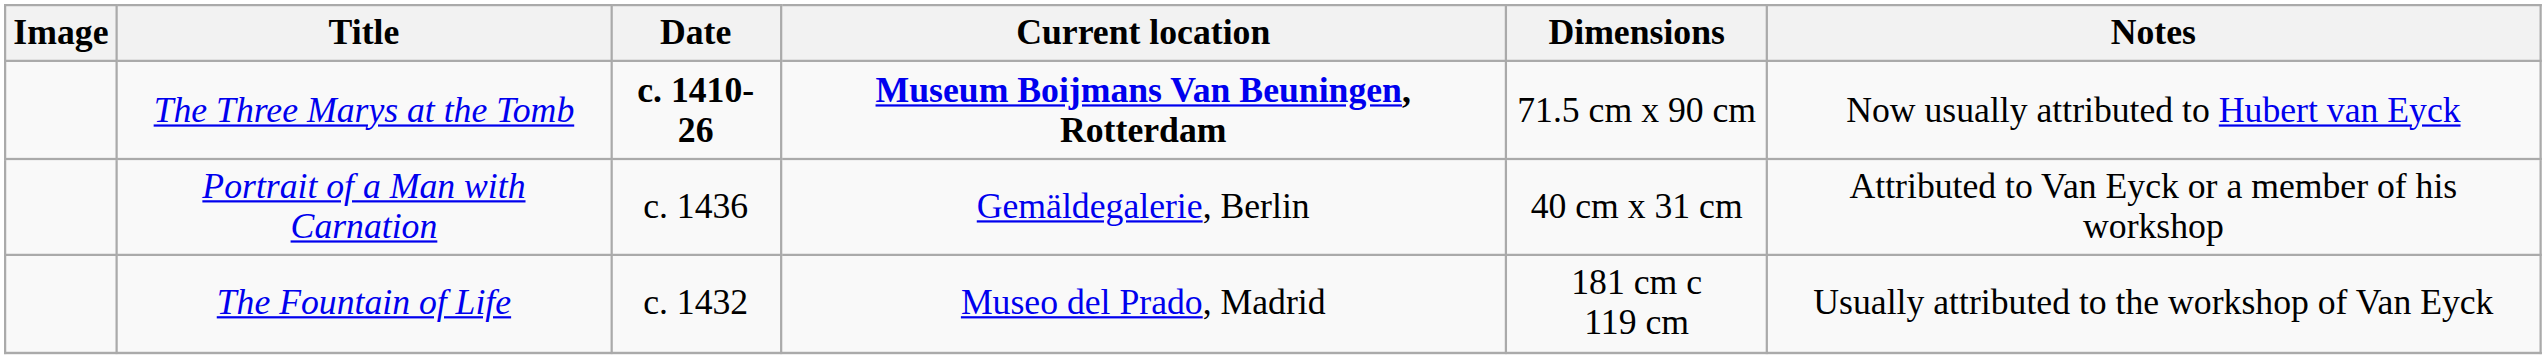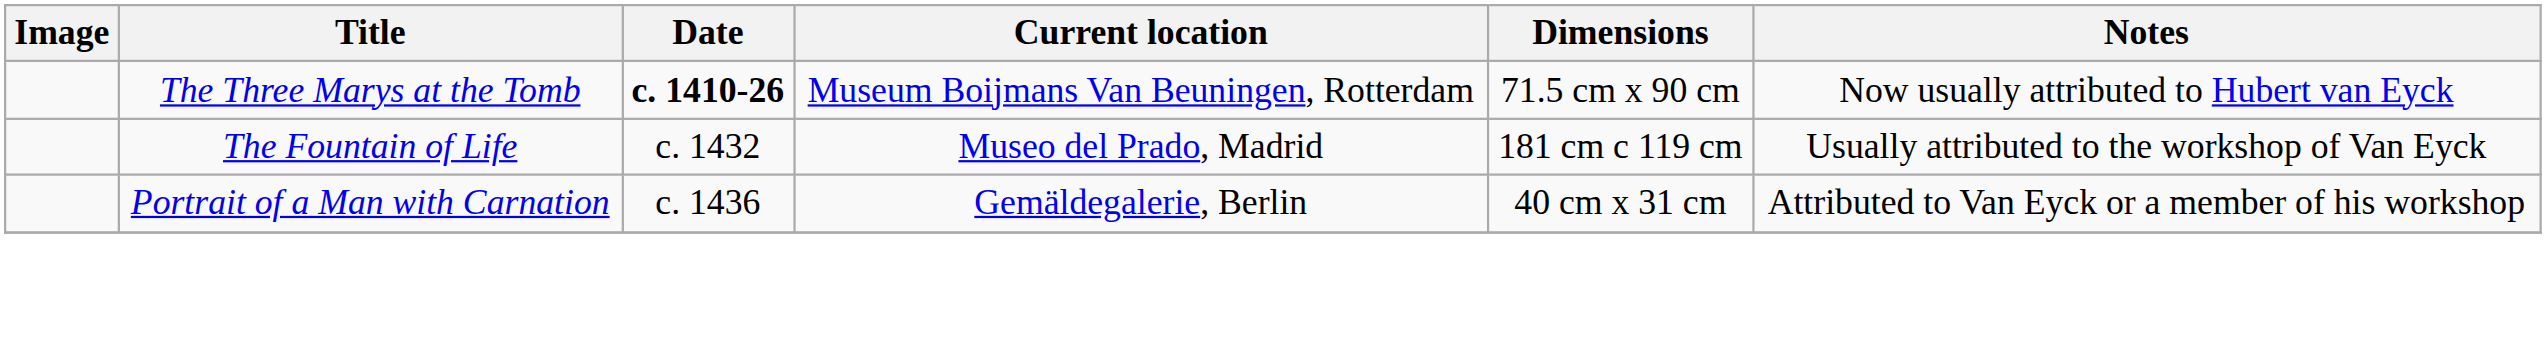The Three Marys at the Tomb | Current location: bold -> normal
rows swapped: The Fountain of Life <-> Portrait of a Man with Carnation
